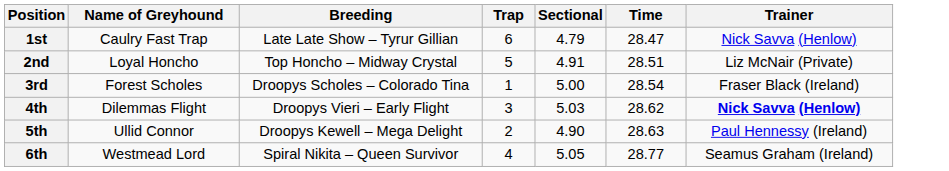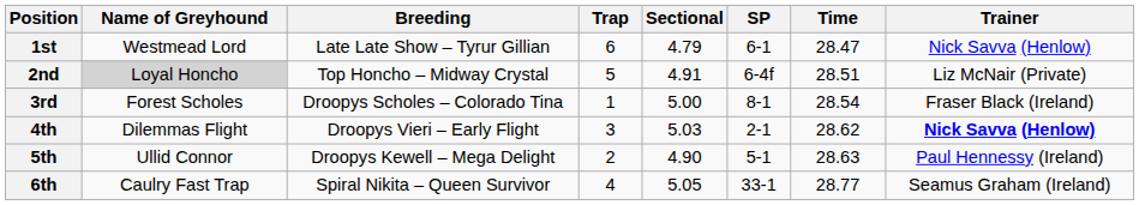+ column: SP | 6-1 | 6-4f | 8-1 | 2-1 | 5-1 | 33-1
1st | Name of Greyhound: Caulry Fast Trap -> Westmead Lord
2nd | Name of Greyhound: no background -> lightgrey background
6th | Name of Greyhound: Westmead Lord -> Caulry Fast Trap
